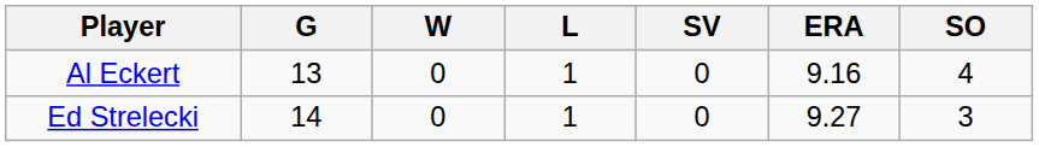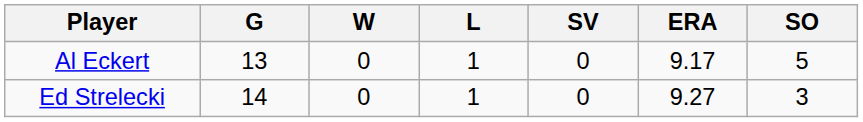Al Eckert | ERA: 9.16 -> 9.17
Al Eckert | SO: 4 -> 5
